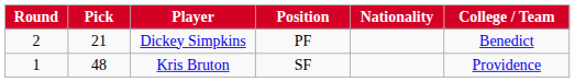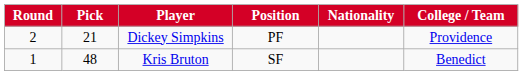Dickey Simpkins | College / Team: Benedict -> Providence
Kris Bruton | College / Team: Providence -> Benedict
